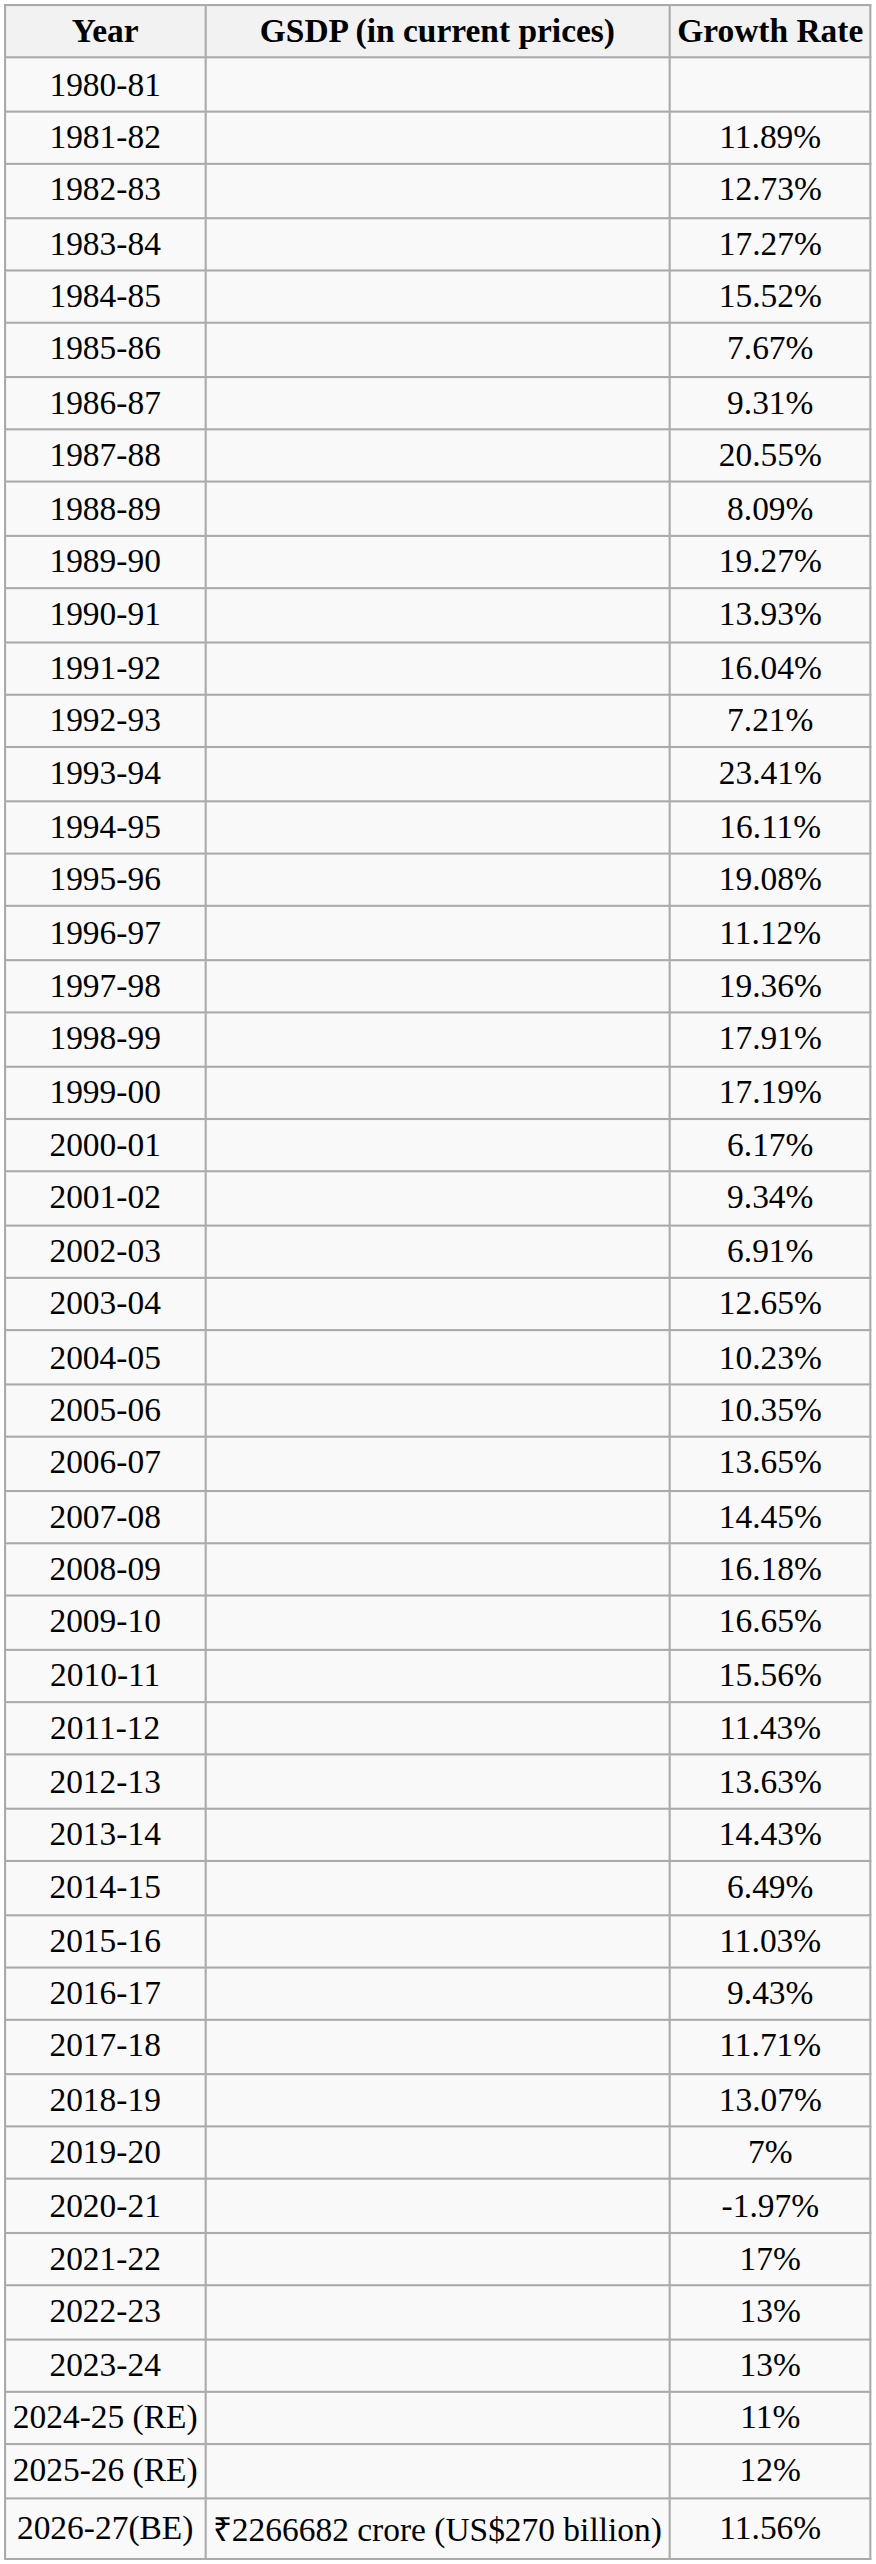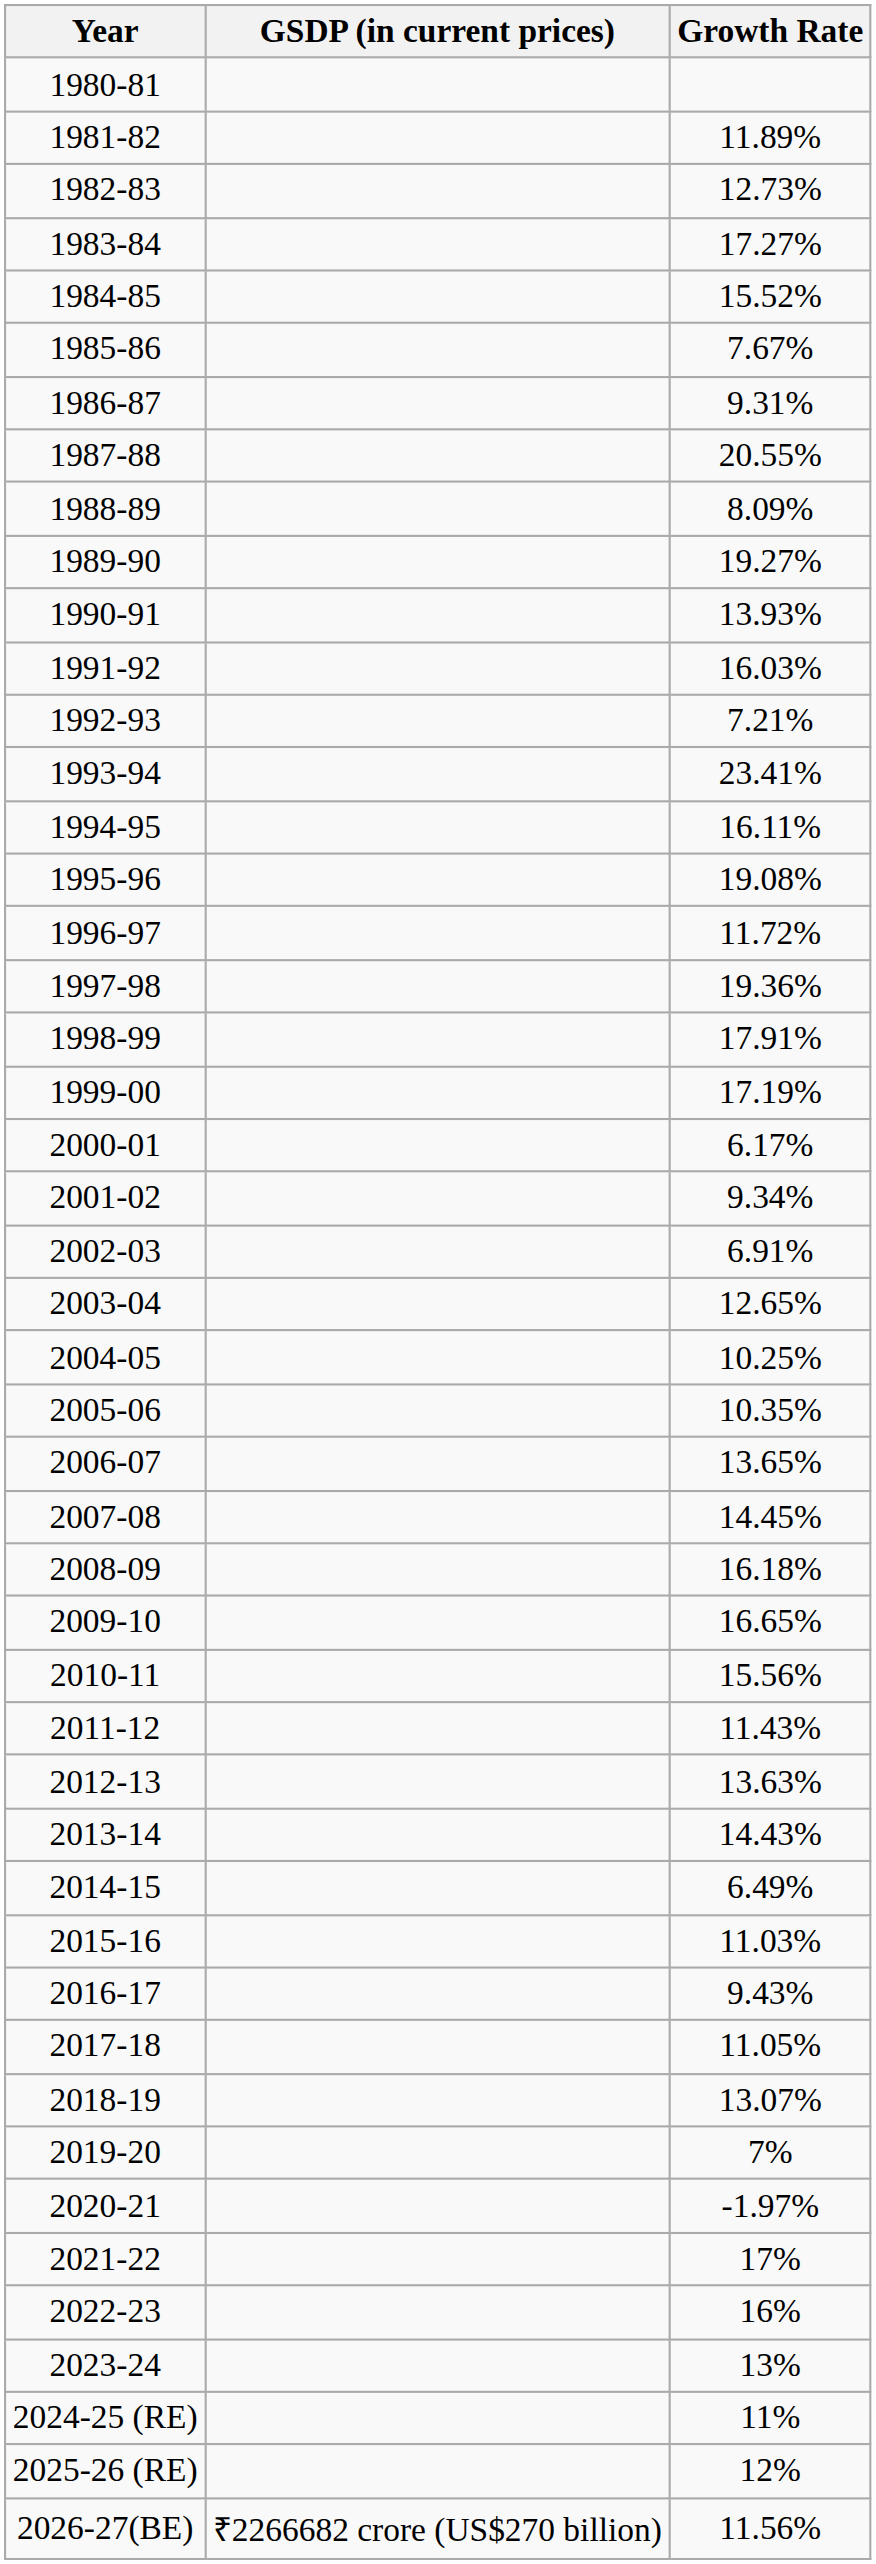1991-92 | Growth Rate: 16.04% -> 16.03%
1996-97 | Growth Rate: 11.12% -> 11.72%
2004-05 | Growth Rate: 10.23% -> 10.25%
2017-18 | Growth Rate: 11.71% -> 11.05%
2022-23 | Growth Rate: 13% -> 16%
